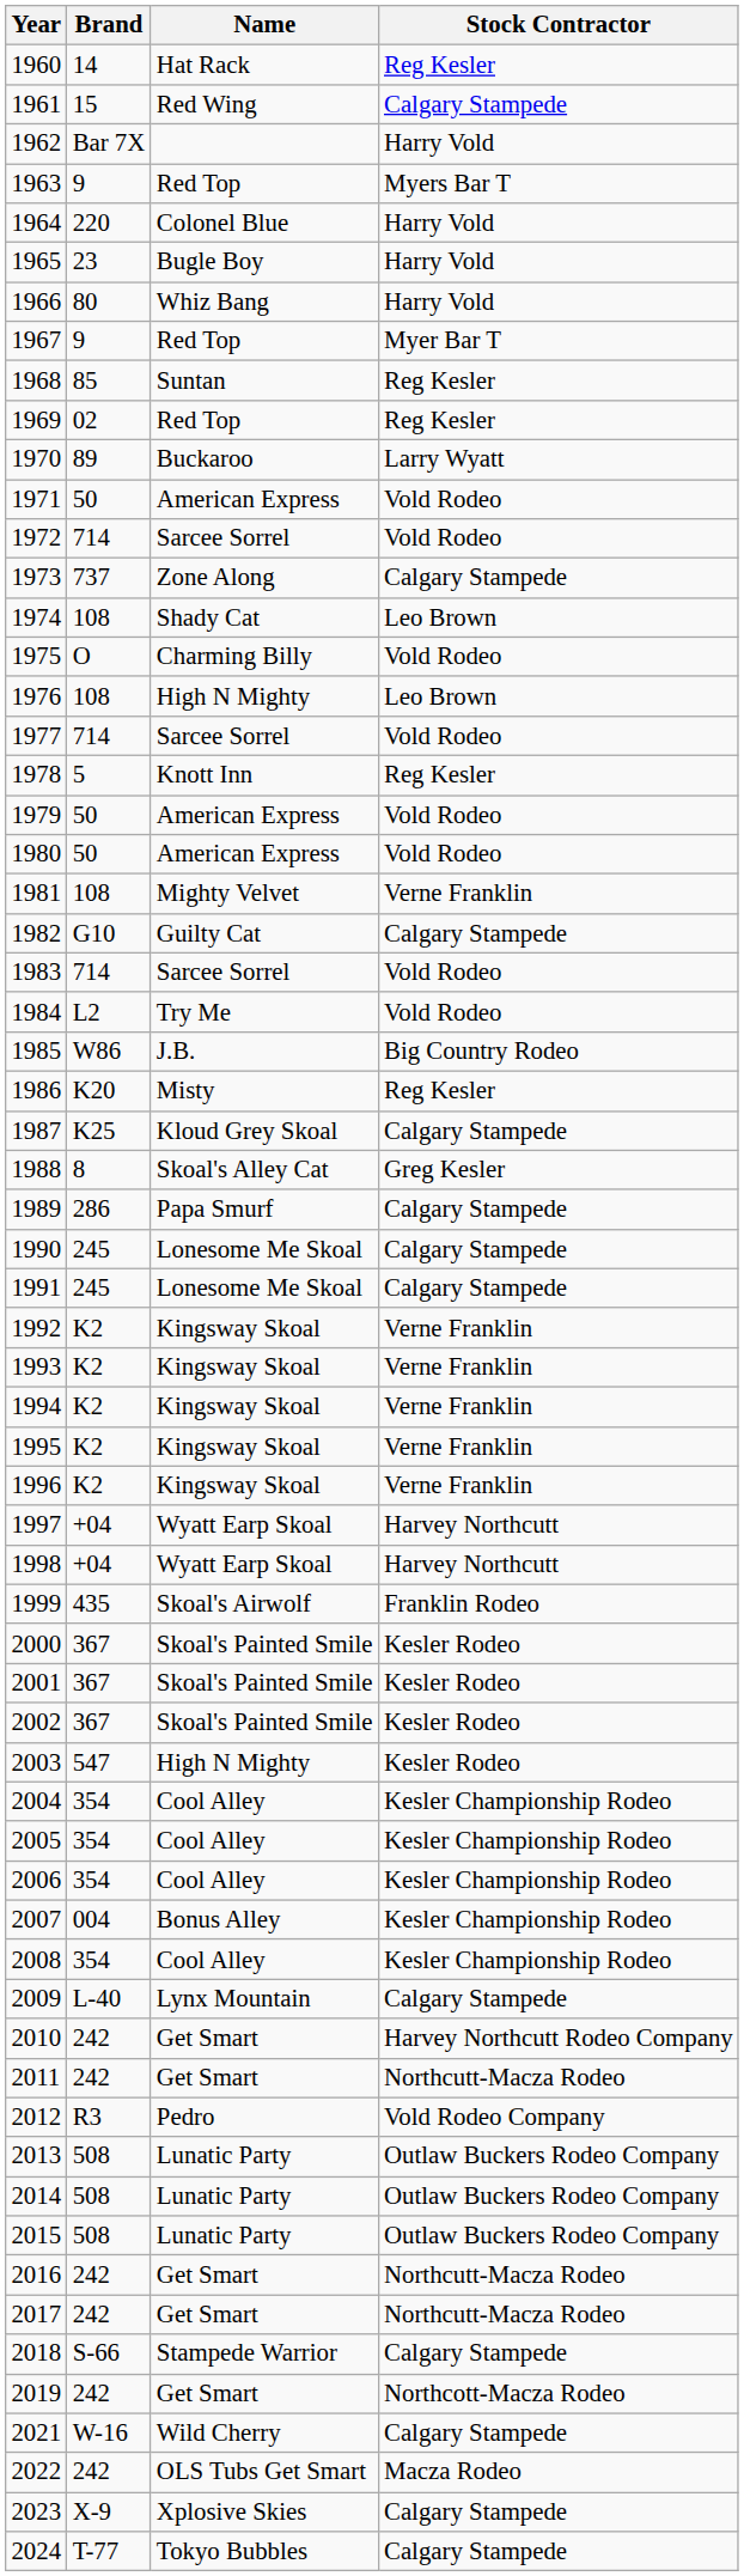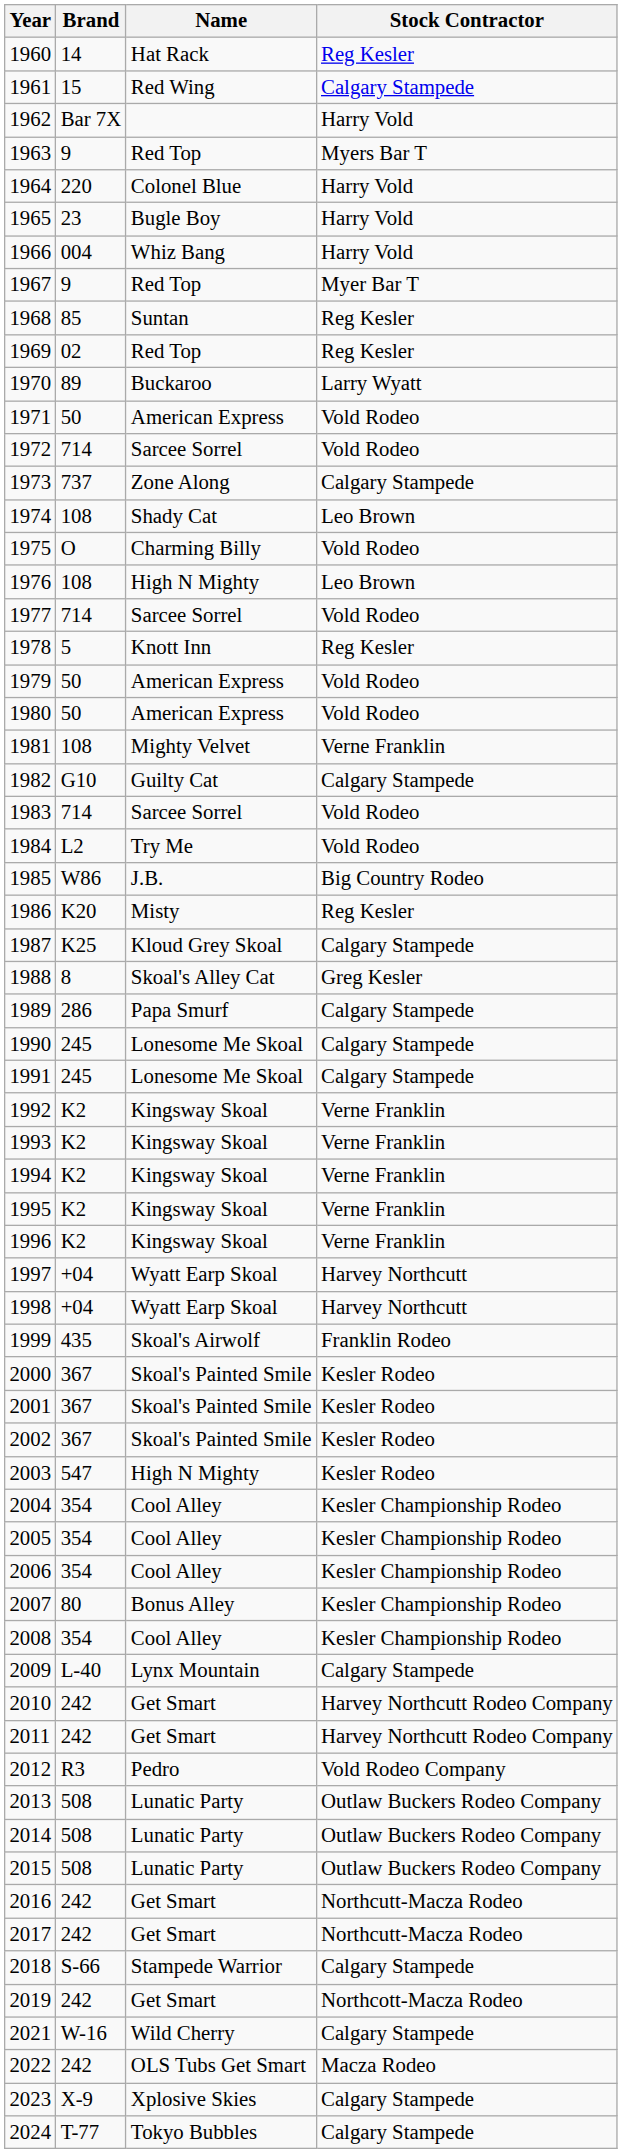1966 | Brand: 80 -> 004
2007 | Brand: 004 -> 80
2011 | Stock Contractor: Northcutt-Macza Rodeo -> Harvey Northcutt Rodeo Company
